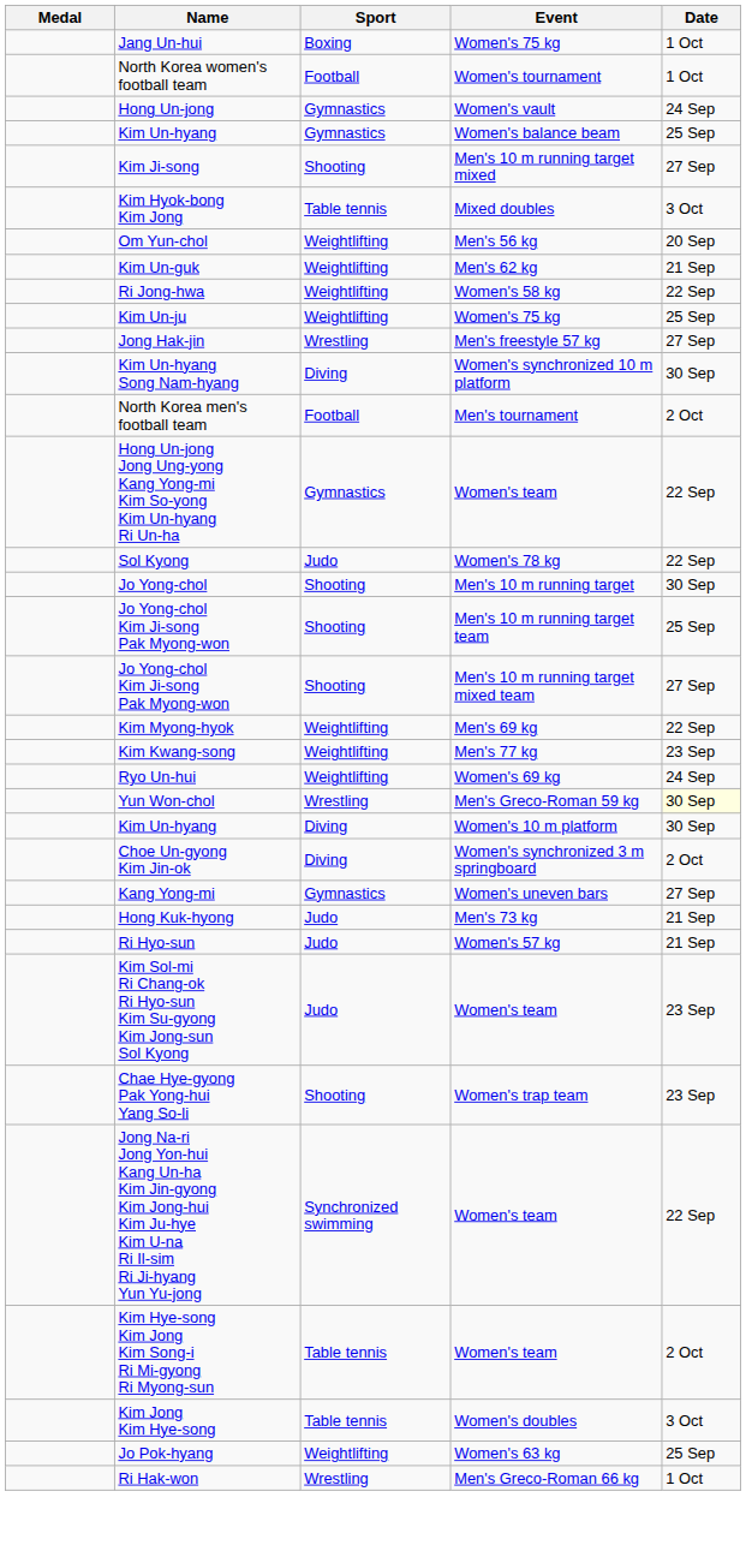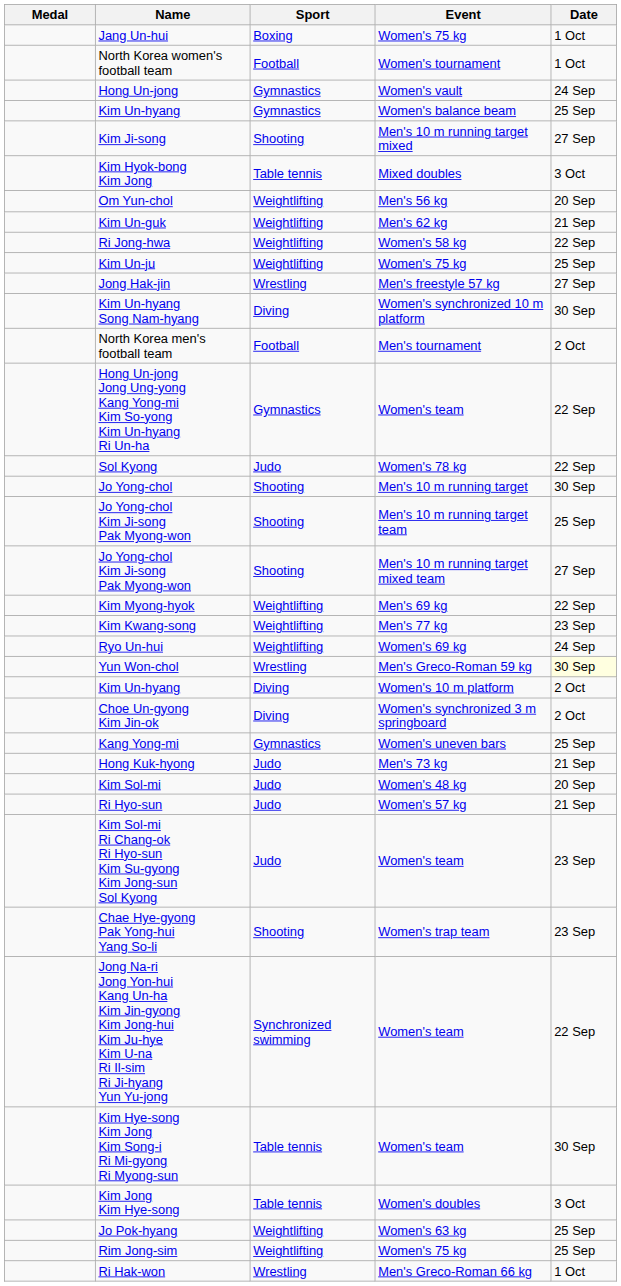Kim Un-hyang / Women's 10 m platform | Date: 30 Sep -> 2 Oct
Kang Yong-mi | Date: 27 Sep -> 25 Sep
+ row: Kim Sol-mi | Judo | Women's 48 kg | 20 Sep
Kim Hye-song Kim Jong Kim Song-i Ri Mi-gyong Ri Myong-sun | Date: 2 Oct -> 30 Sep
+ row: Rim Jong-sim | Weightlifting | Women's 75 kg | 25 Sep
